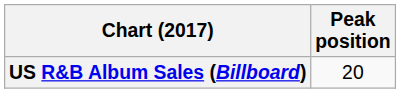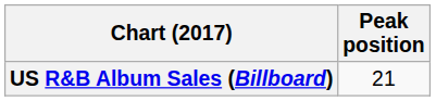US R&B Album Sales (Billboard) | Peak position: 20 -> 21
